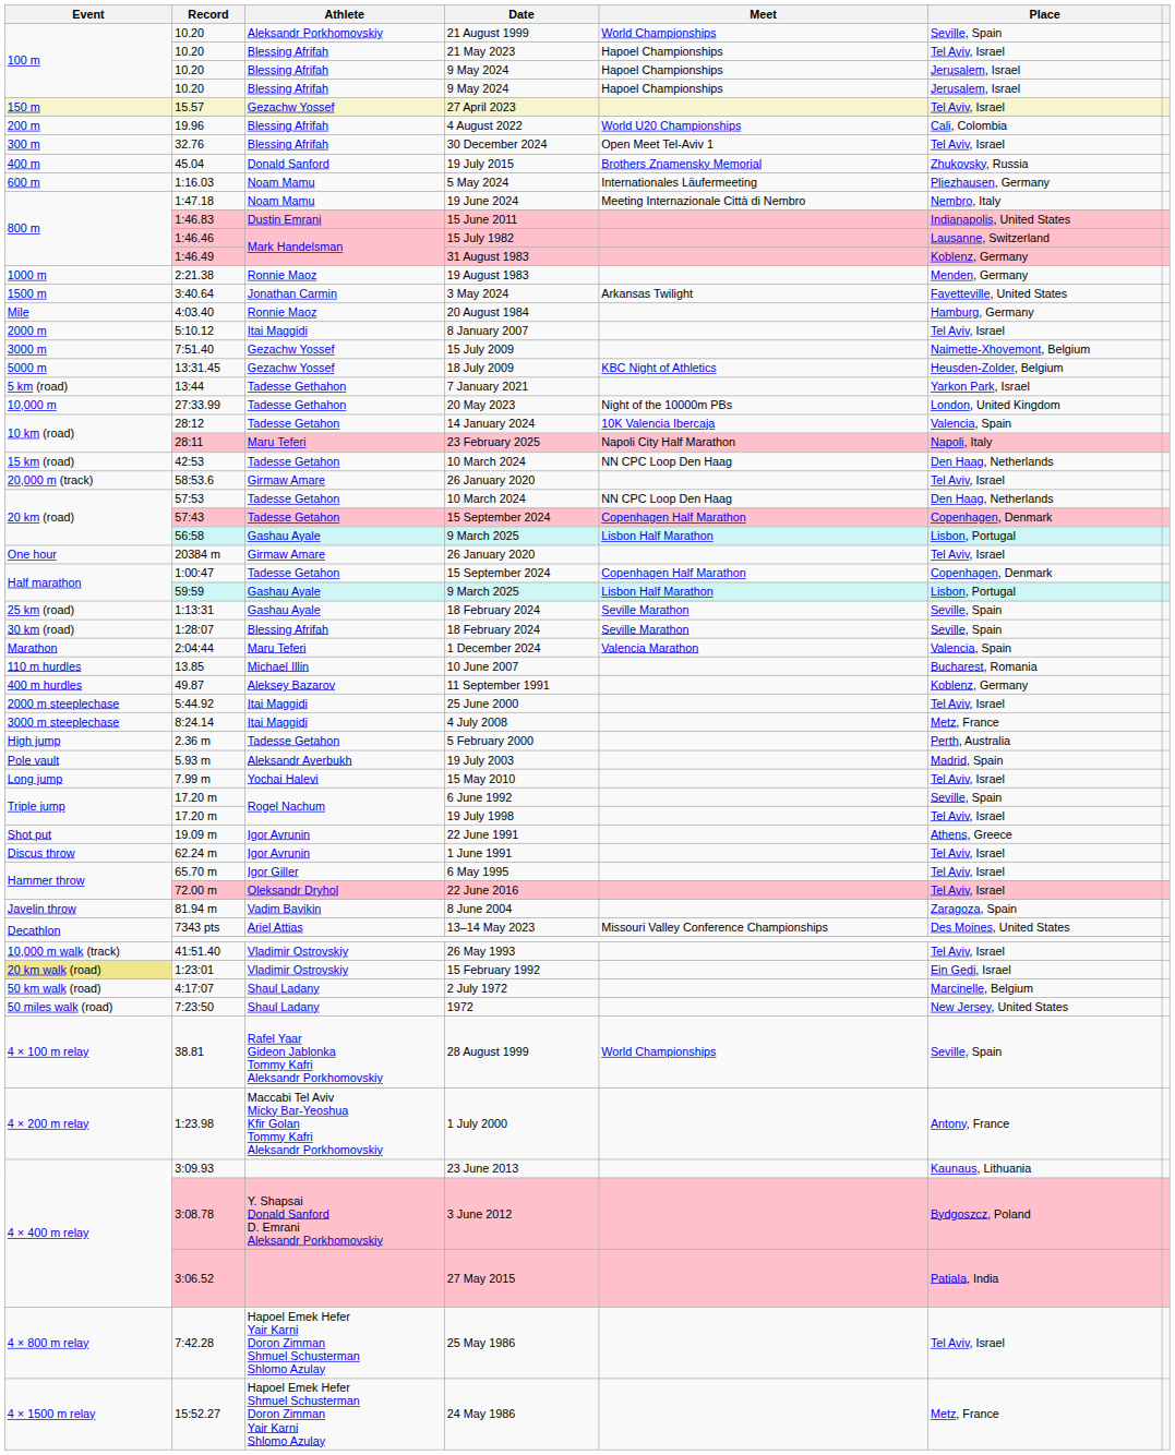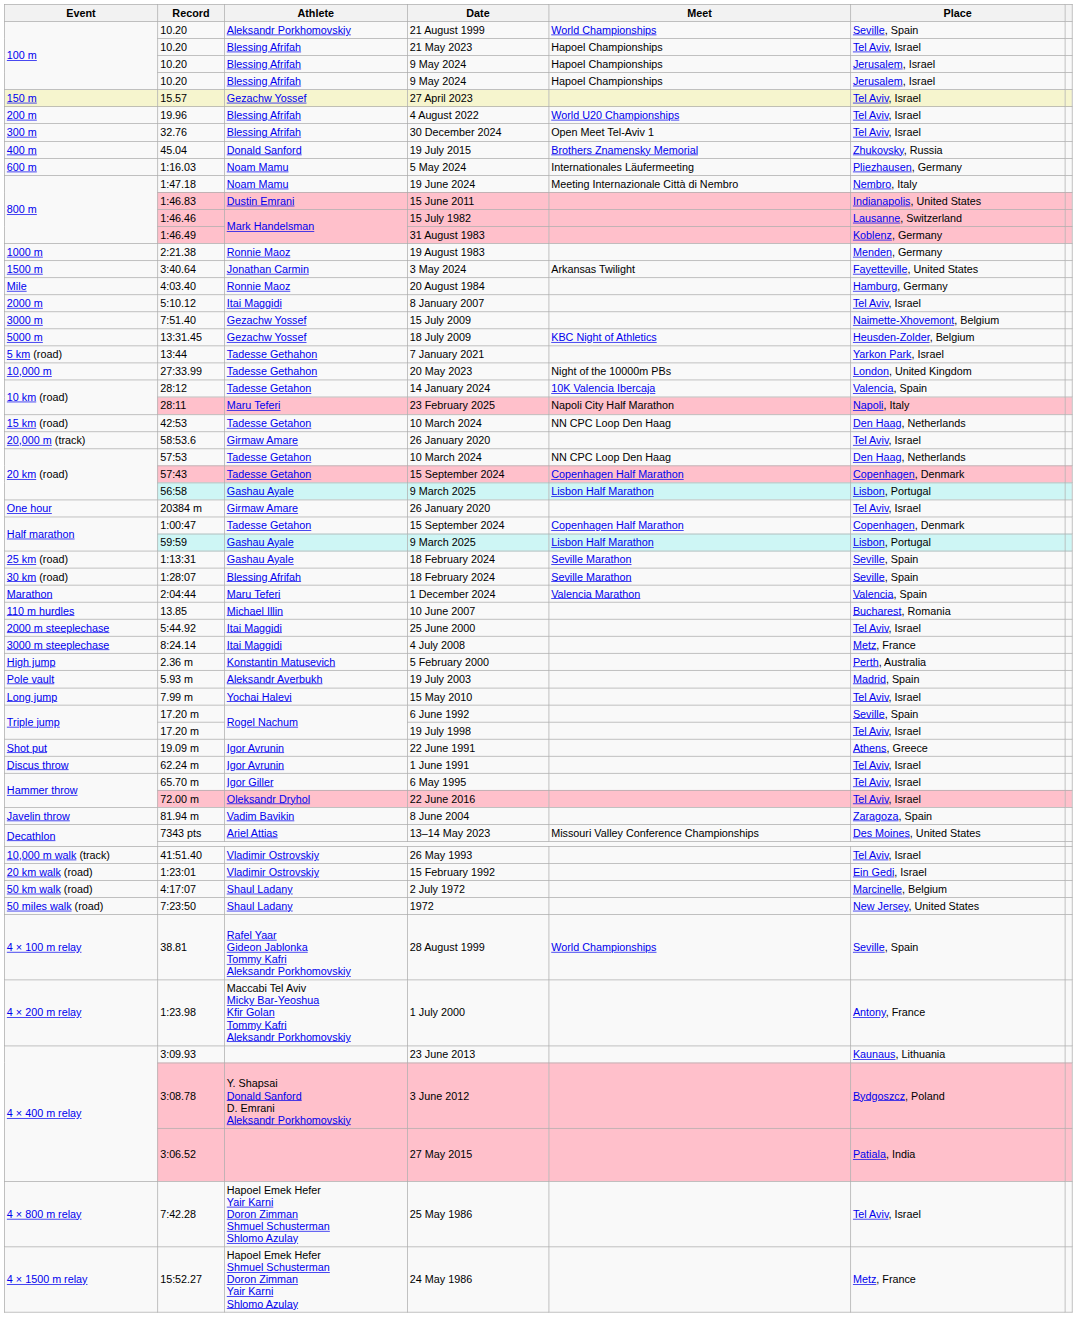4 August 2022 | Place: Cali, Colombia -> Tel Aviv, Israel
- row: 400 m hurdles | 49.87 | Aleksey Bazarov | 11 September 1991 | Koblenz, Germany
5 February 2000 | Athlete: Tadesse Getahon -> Konstantin Matusevich
15 February 1992 | Event: khaki background -> no background
